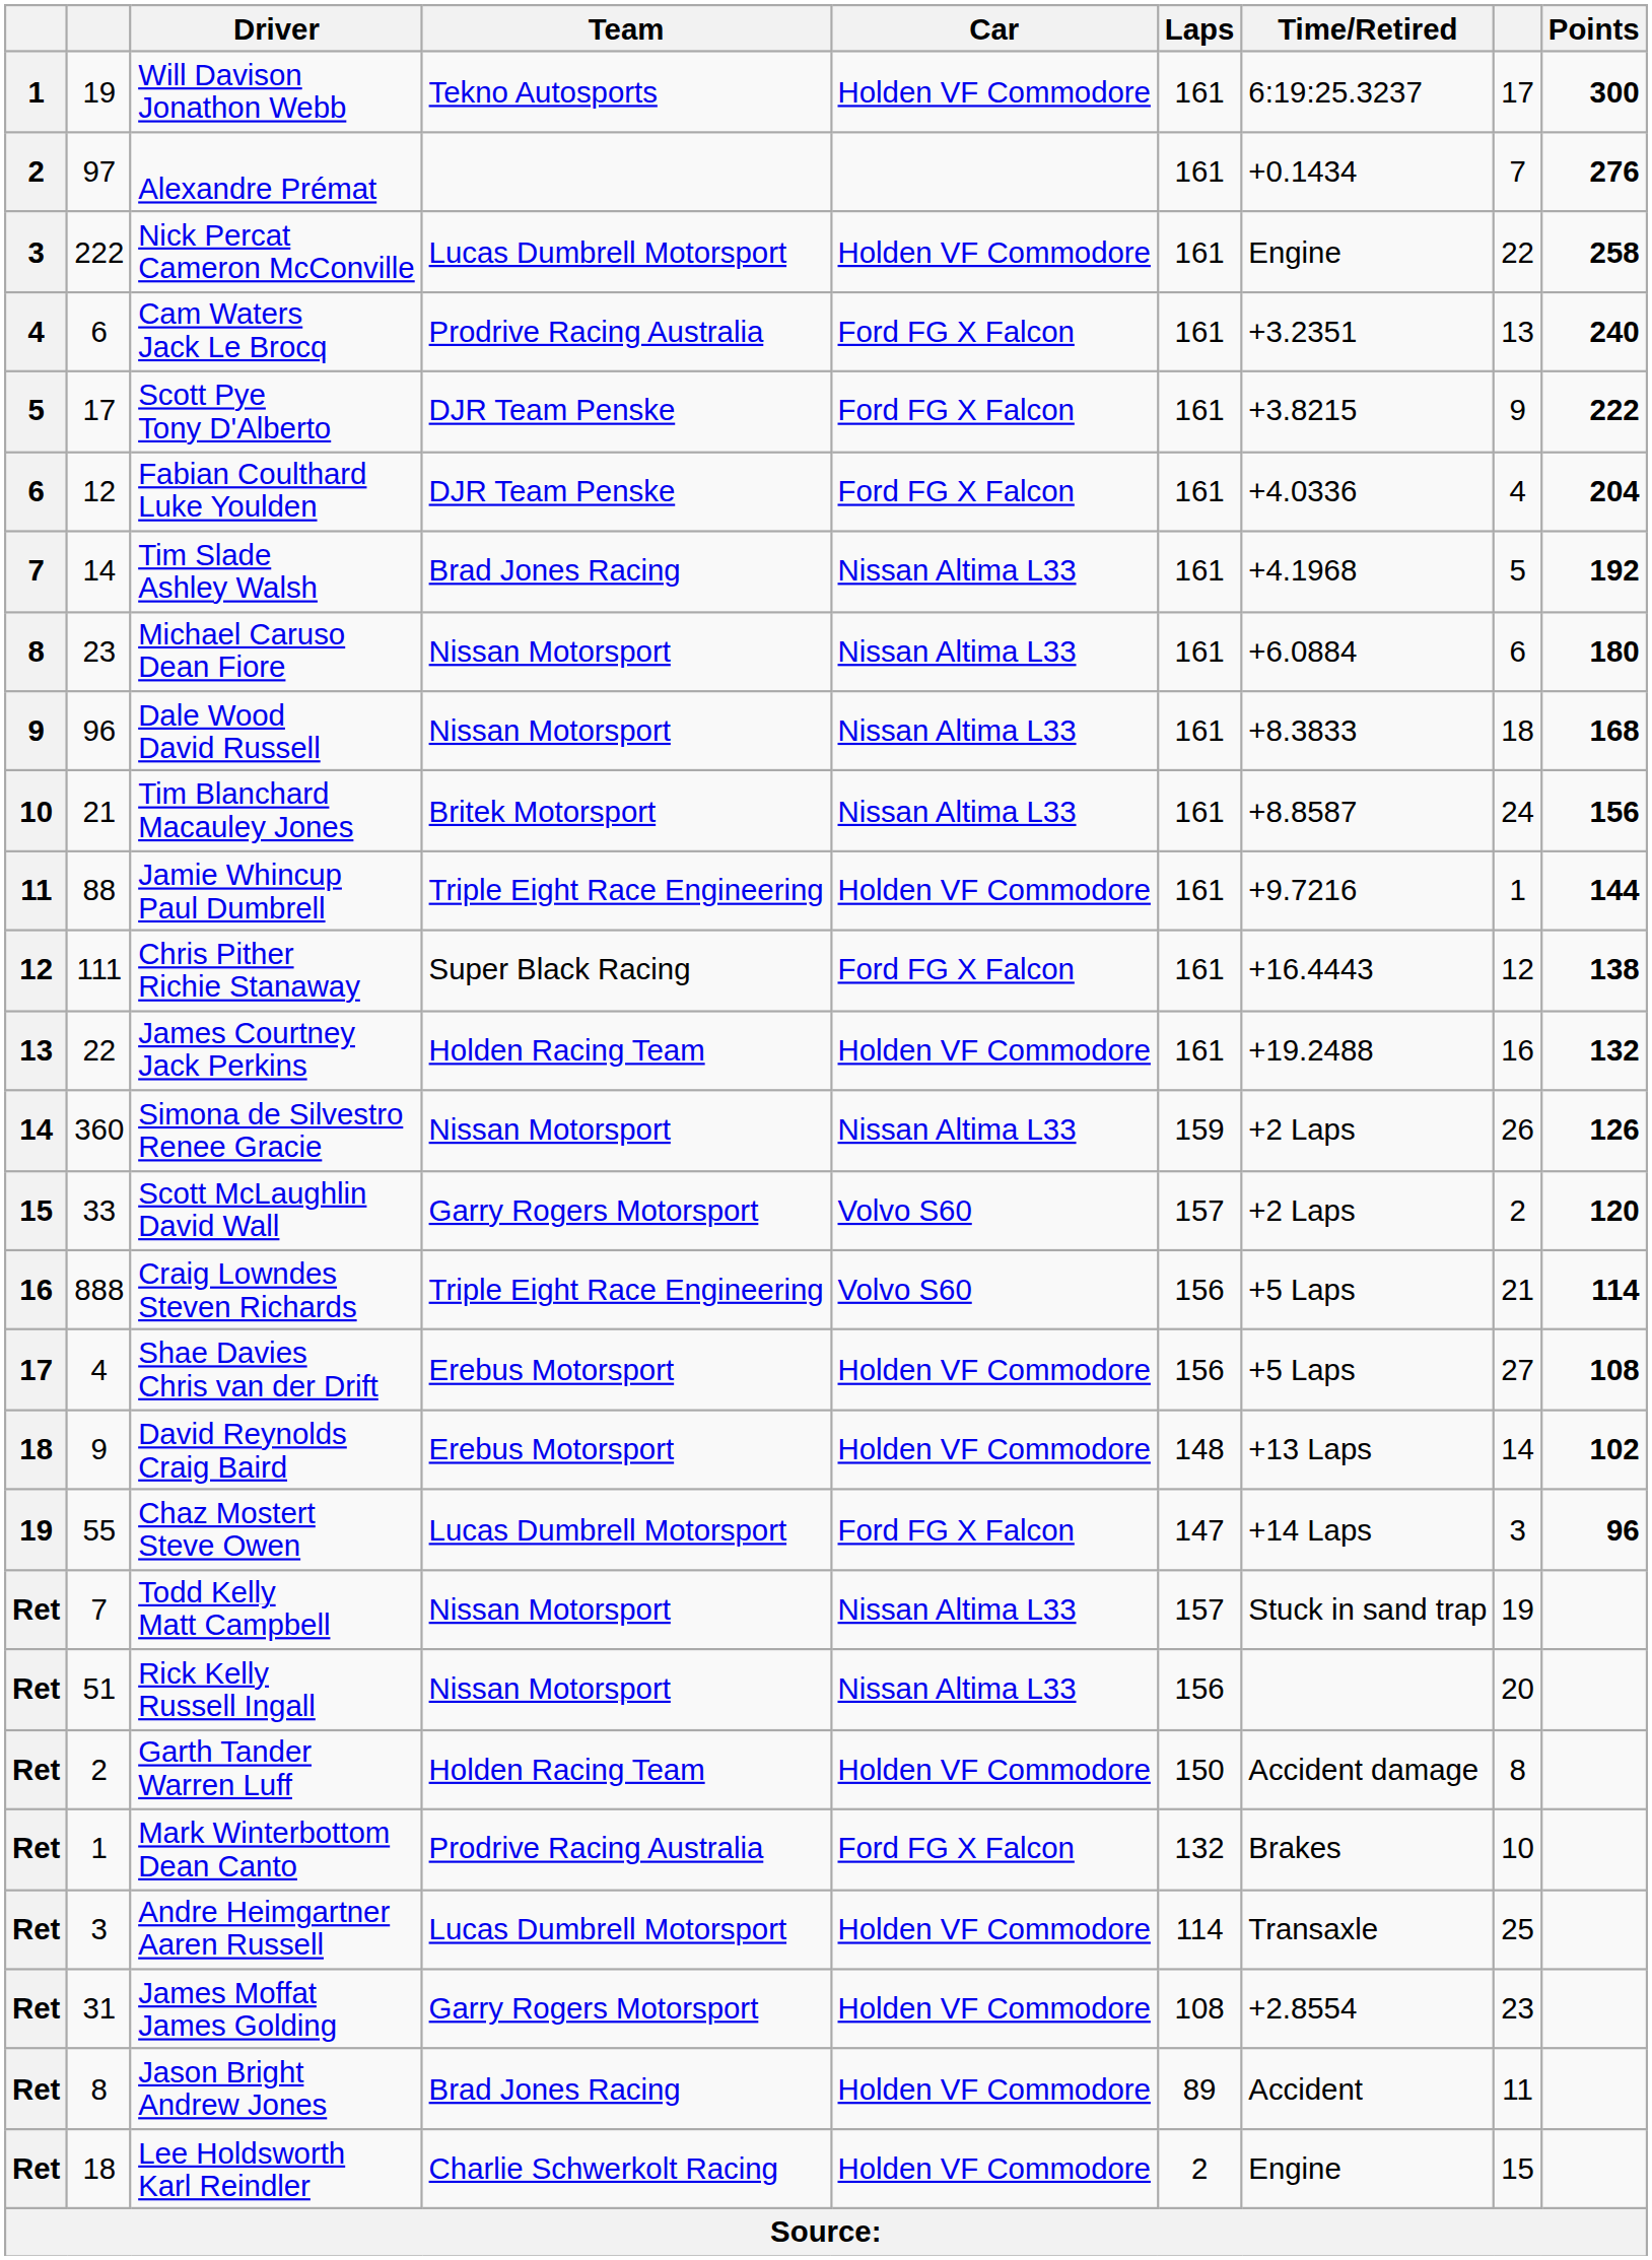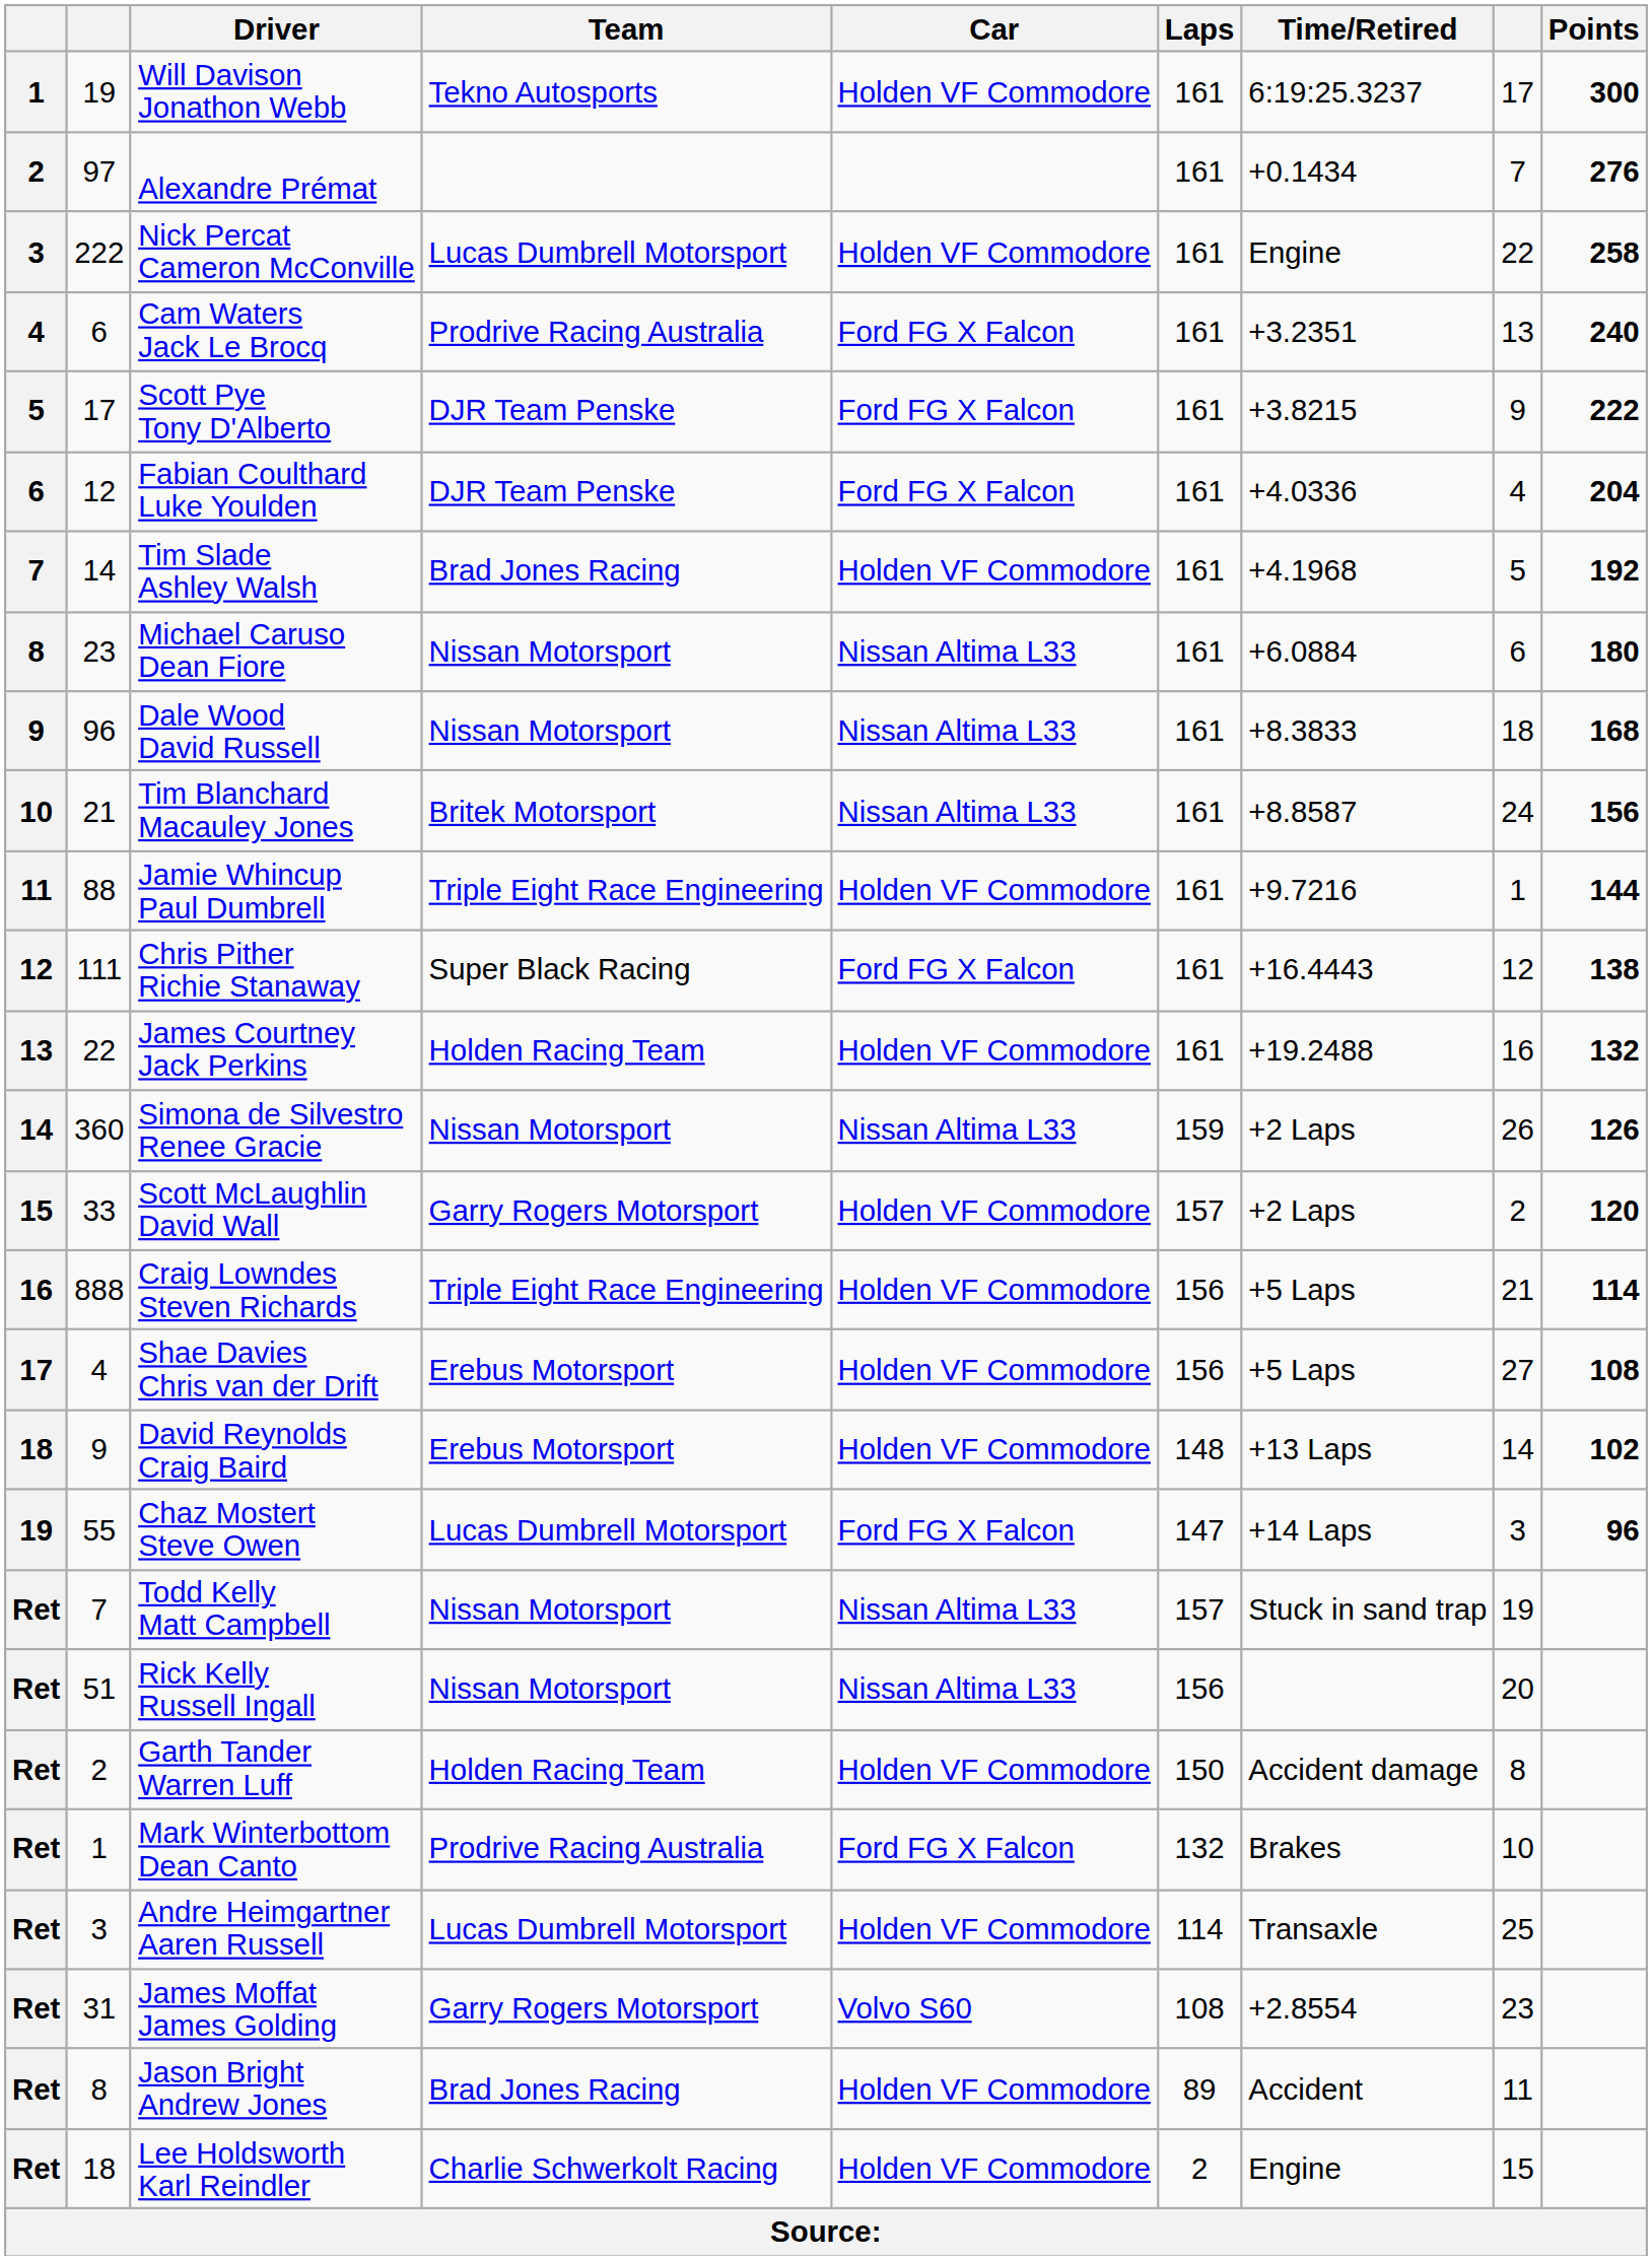Tim Slade Ashley Walsh | Car: Nissan Altima L33 -> Holden VF Commodore
Scott McLaughlin David Wall | Car: Volvo S60 -> Holden VF Commodore
Craig Lowndes Steven Richards | Car: Volvo S60 -> Holden VF Commodore
James Moffat James Golding | Car: Holden VF Commodore -> Volvo S60
